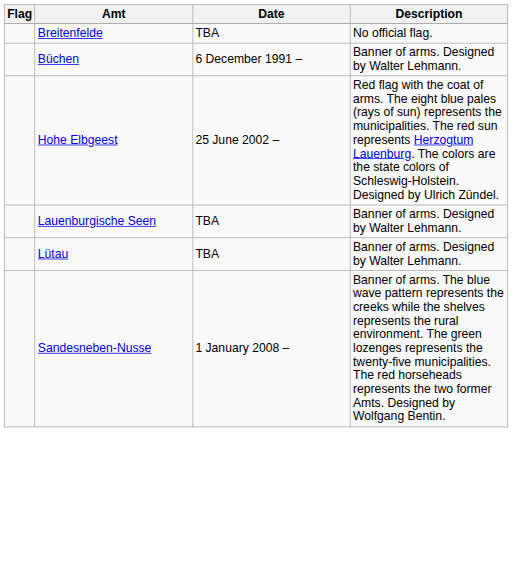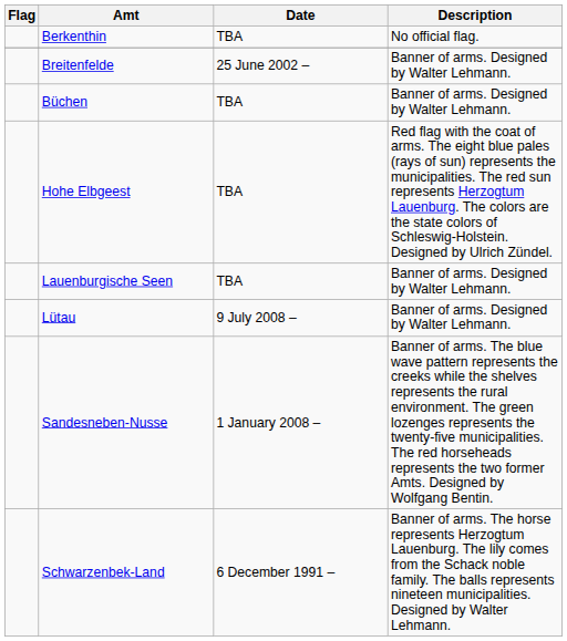+ row: Berkenthin | TBA | No official flag.
Breitenfelde | Date: TBA -> 25 June 2002 –
Breitenfelde | Description: No official flag. -> Banner of arms. Designed by Walter Lehmann.
Büchen | Date: 6 December 1991 – -> TBA
Hohe Elbgeest | Date: 25 June 2002 – -> TBA
Lütau | Date: TBA -> 9 July 2008 –
+ row: Schwarzenbek-Land | 6 December 1991 – | Banner of arms. The horse represents Herzogtum Lauenburg. The lily comes from the Schack noble family. The balls represents nineteen municipalities. Designed by Walter Lehmann.
